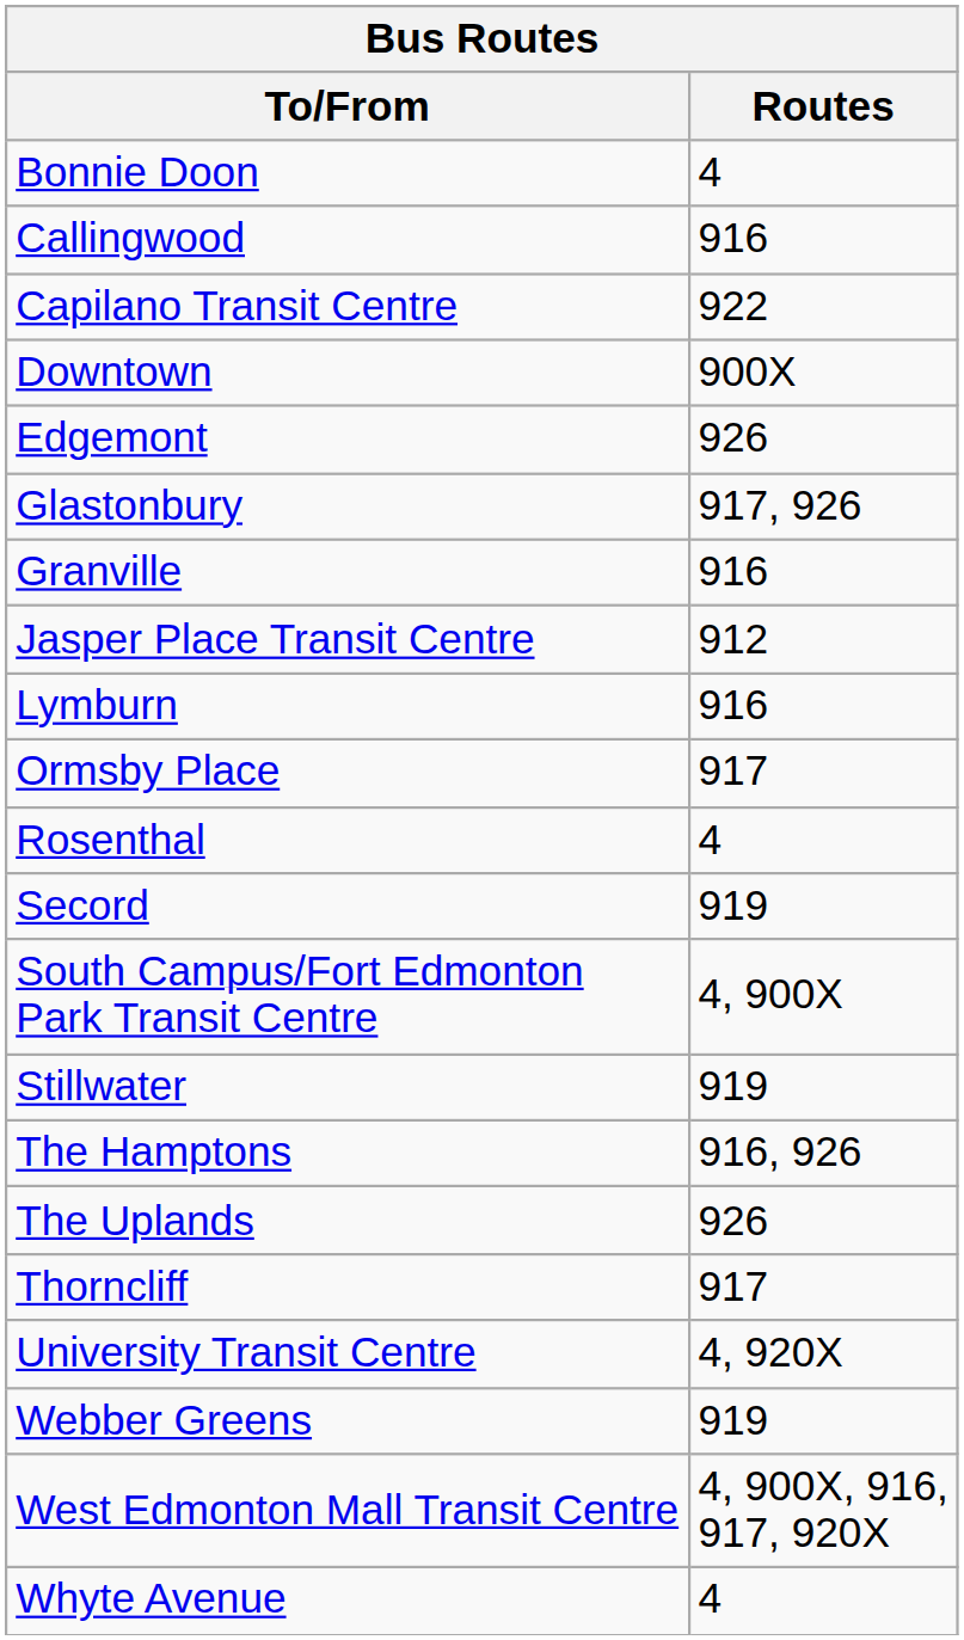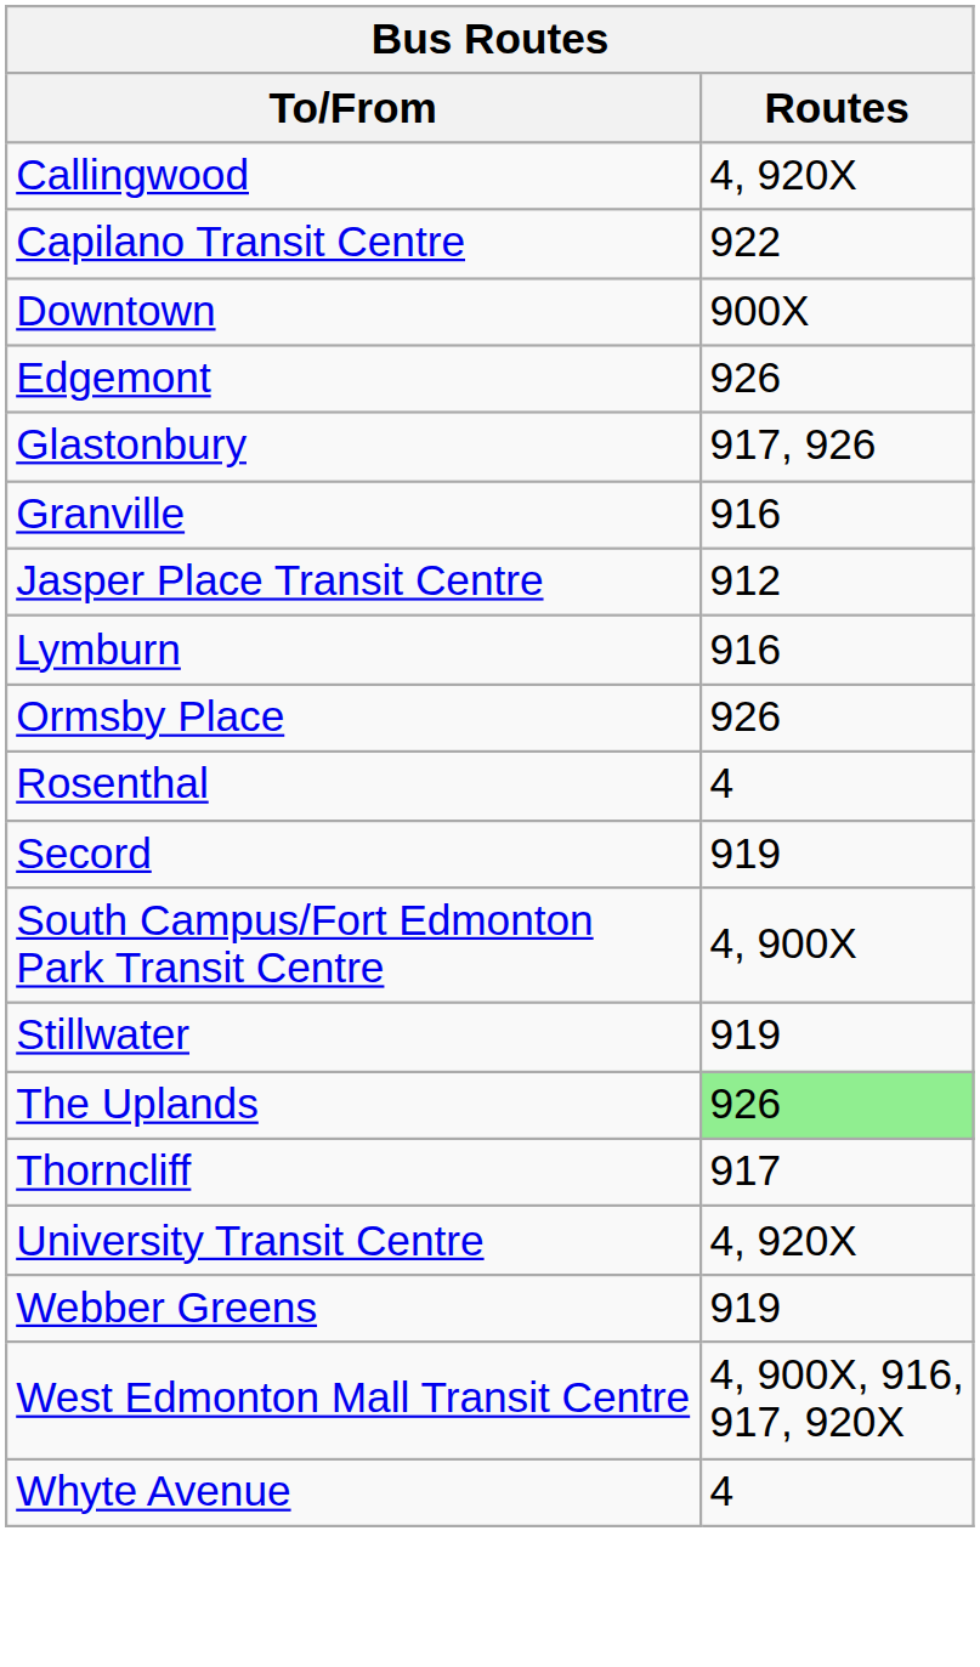- row: Bonnie Doon | 4
Callingwood | Routes: 916 -> 4, 920X
Ormsby Place | Routes: 917 -> 926
- row: The Hamptons | 916, 926
The Uplands | Routes: no background -> lightgreen background
